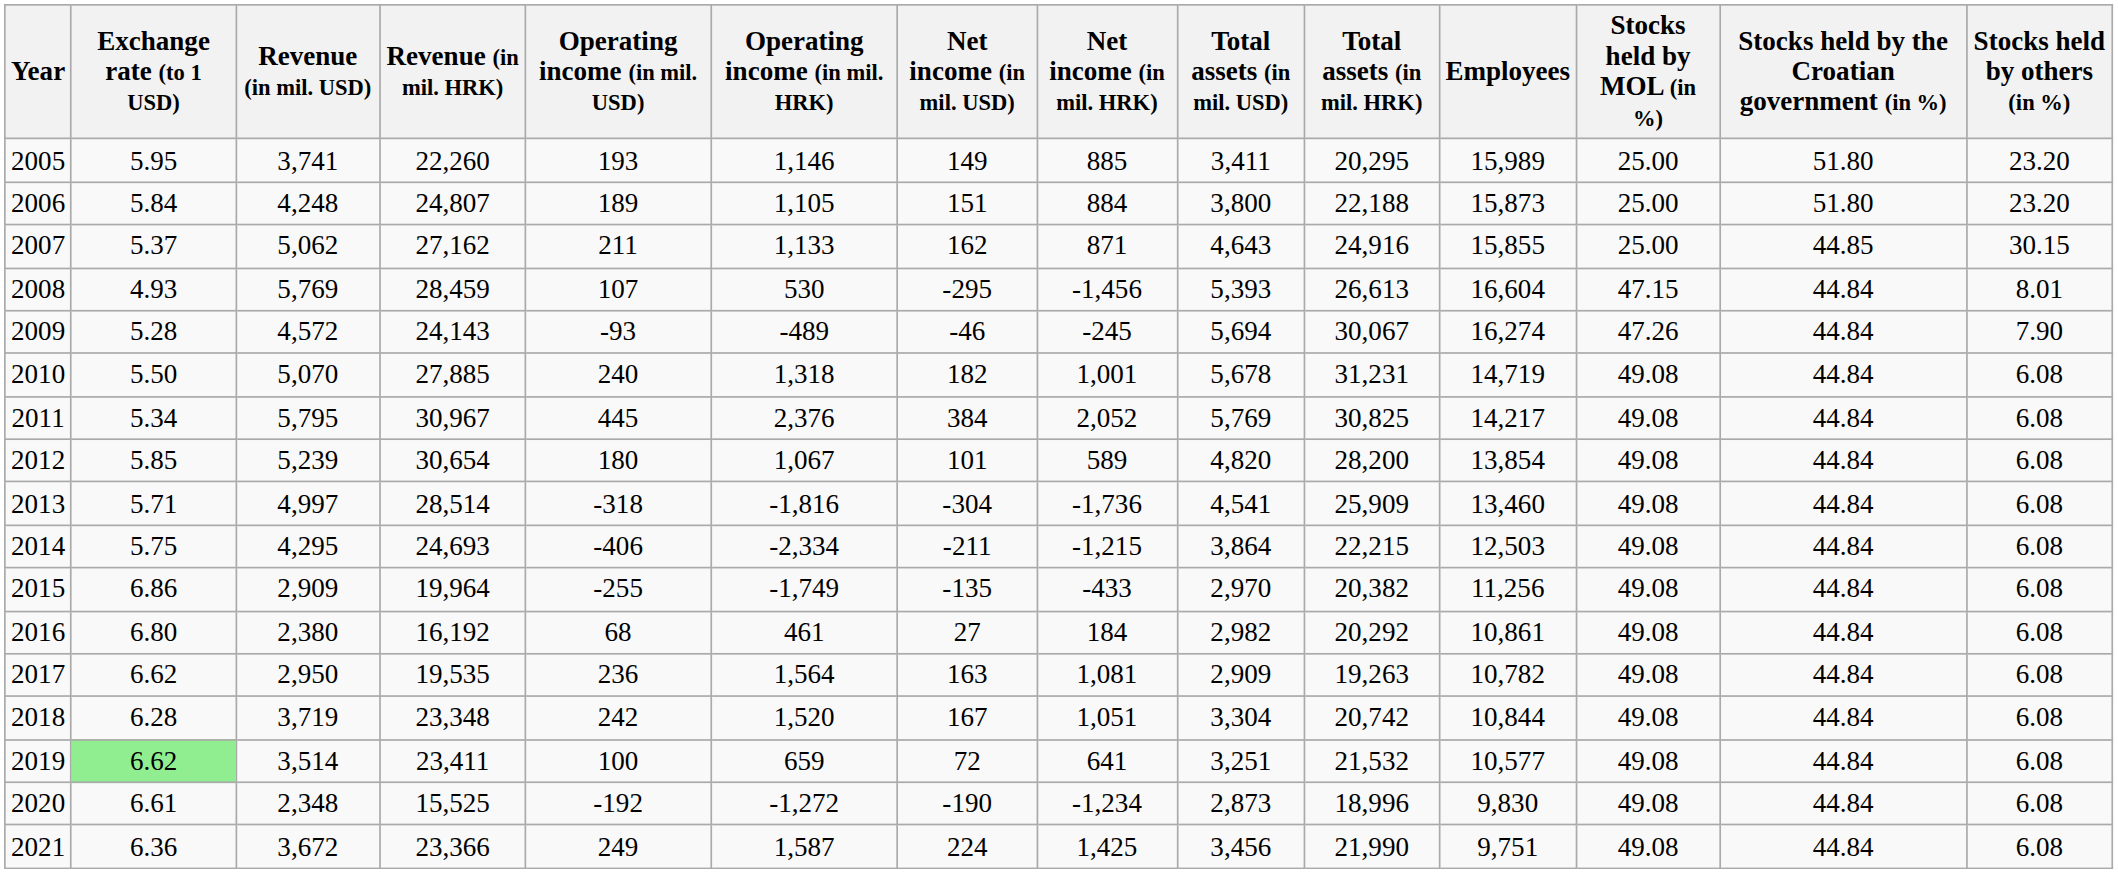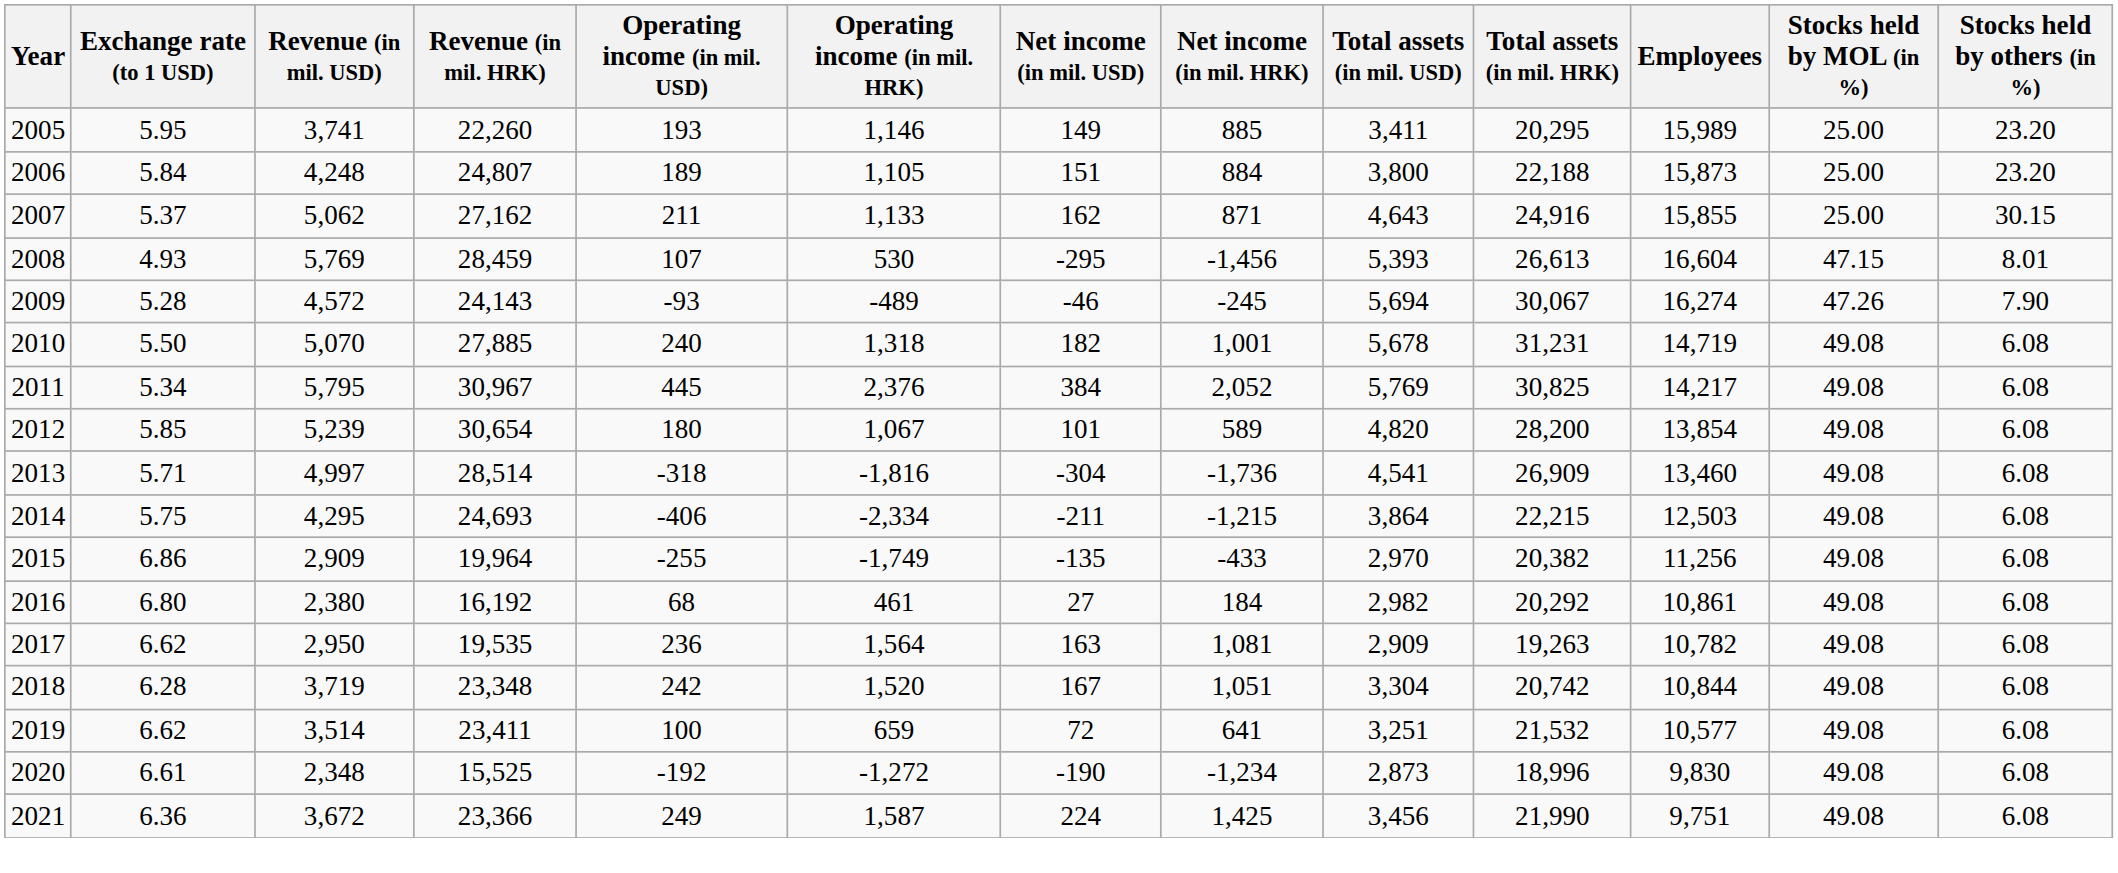- column: Stocks held by the Croatian government (in %) | 51.80 | 51.80 | 44.85 | 44.84 | 44.84 | 44.84 | 44.84 | 44.84 | 44.84 | 44.84 | 44.84 | 44.84 | 44.84 | 44.84 | 44.84 | 44.84 | 44.84
2013 | Total assets (in mil. HRK): 25,909 -> 26,909
2019 | Exchange rate (to 1 USD): lightgreen background -> no background
